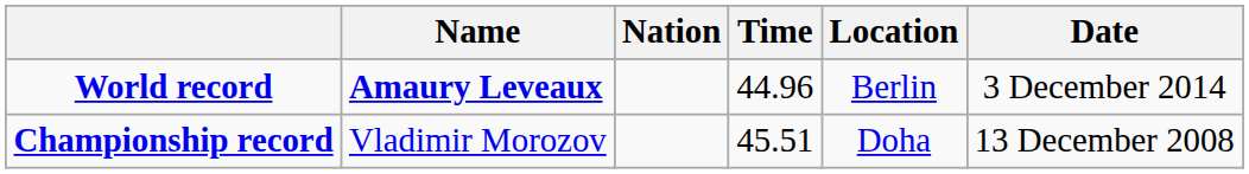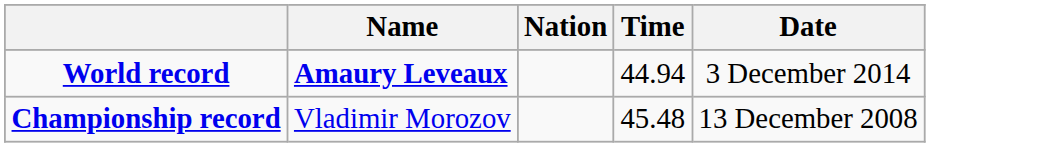- column: Location | Berlin | Doha
World record | Time: 44.96 -> 44.94
Championship record | Time: 45.51 -> 45.48
